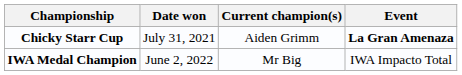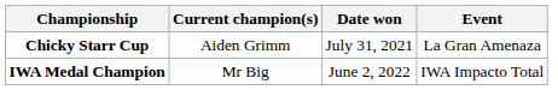columns swapped: Current champion(s) <-> Date won
Chicky Starr Cup | Event: bold -> normal
